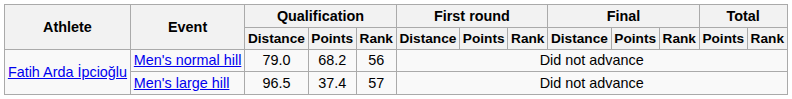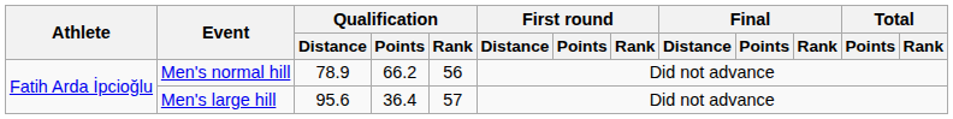Men's normal hill | Qualification / Distance: 79.0 -> 78.9
Men's normal hill | Qualification / Points: 68.2 -> 66.2
Men's large hill | Qualification / Distance: 96.5 -> 95.6
Men's large hill | Qualification / Points: 37.4 -> 36.4
